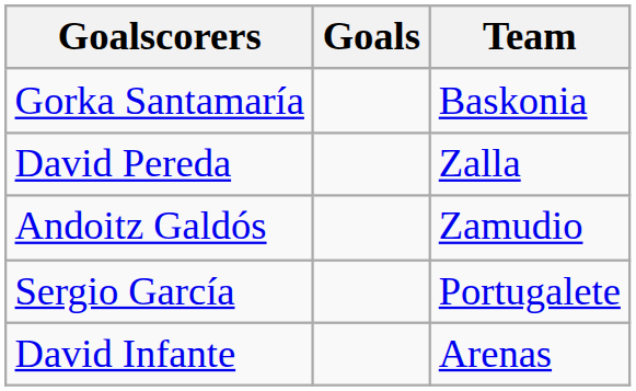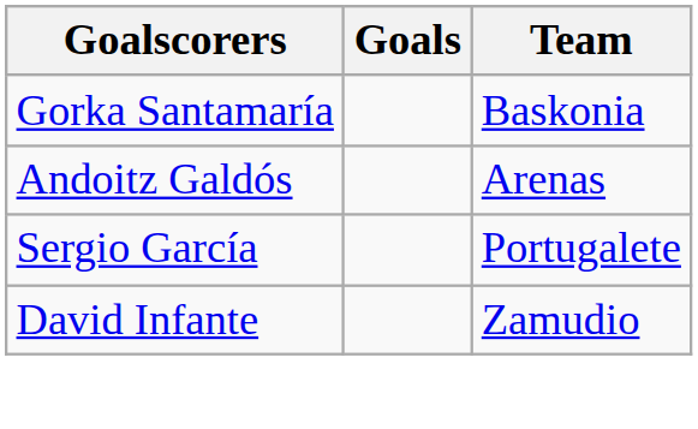- row: David Pereda | Zalla
Andoitz Galdós | Team: Zamudio -> Arenas
David Infante | Team: Arenas -> Zamudio
